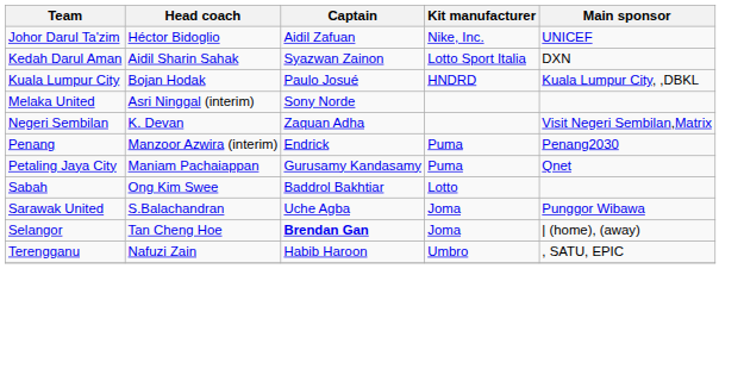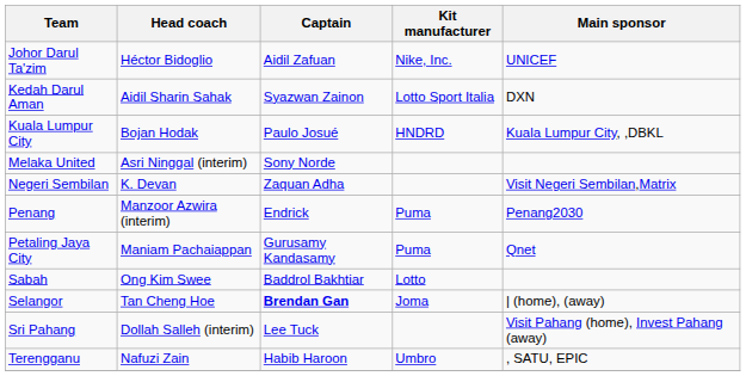- row: Sarawak United | S.Balachandran | Uche Agba | Joma | Punggor Wibawa
+ row: Sri Pahang | Dollah Salleh (interim) | Lee Tuck | Visit Pahang (home), Invest Pahang (away)
